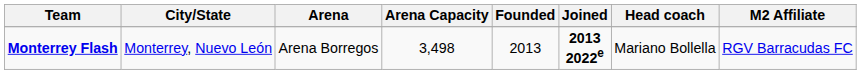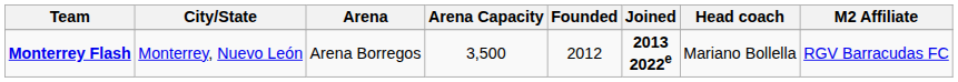Monterrey Flash | Arena Capacity: 3,498 -> 3,500
Monterrey Flash | Founded: 2013 -> 2012
